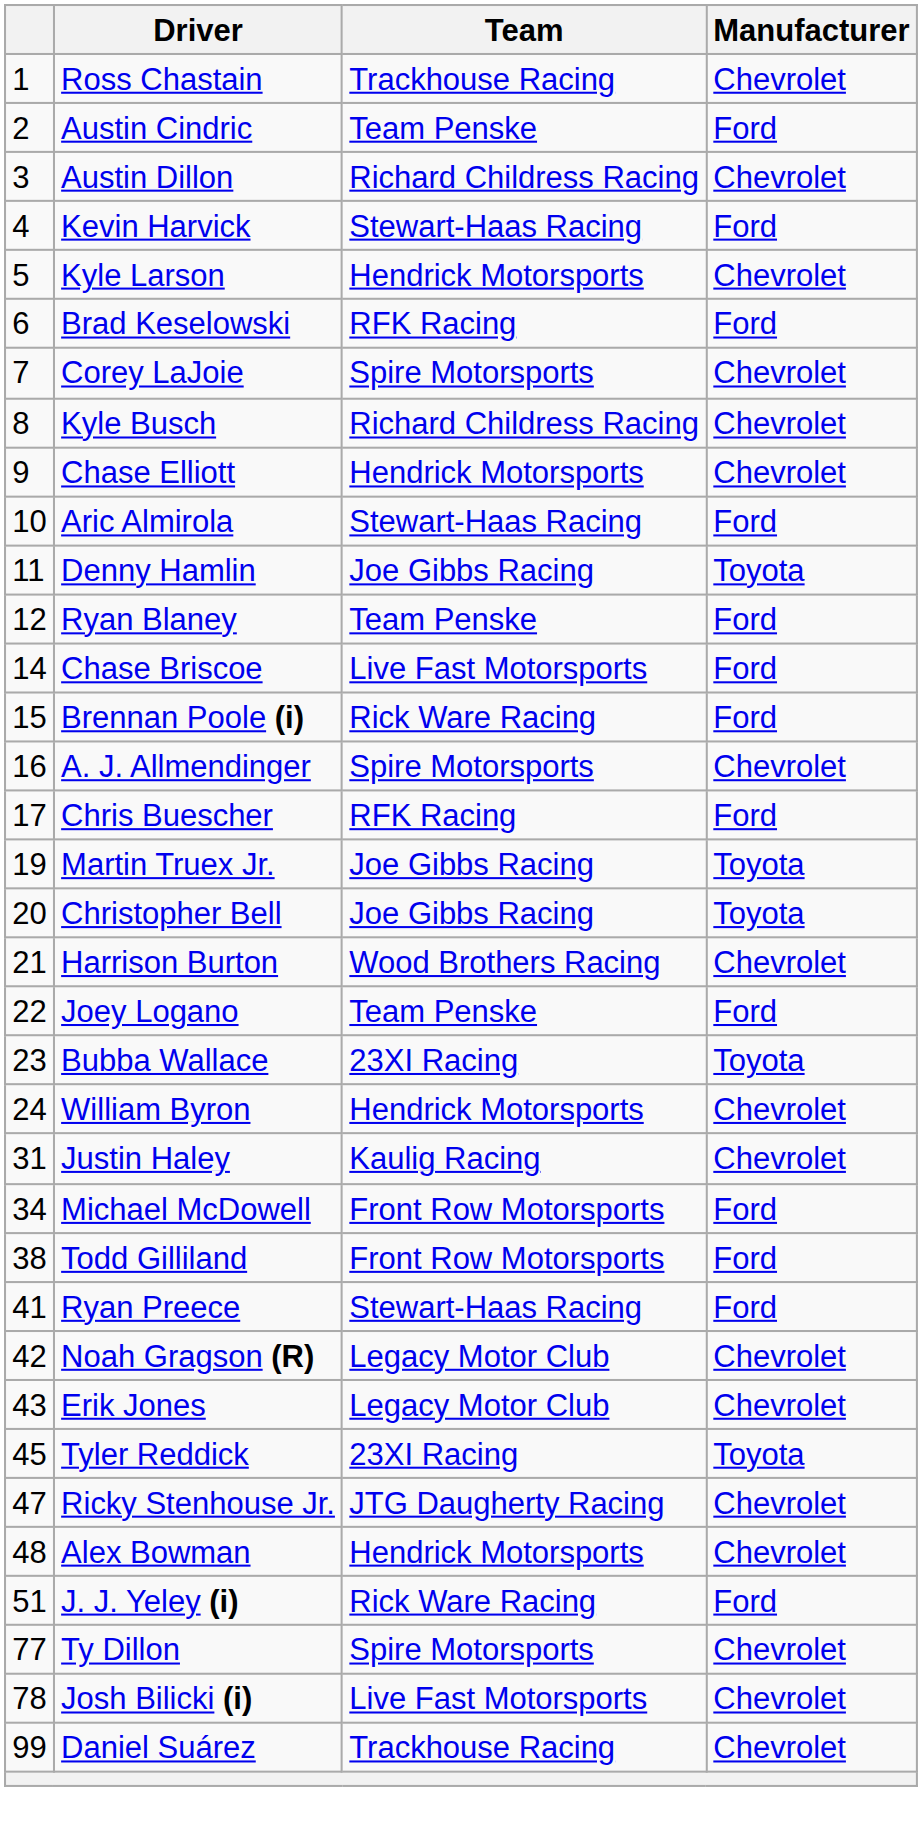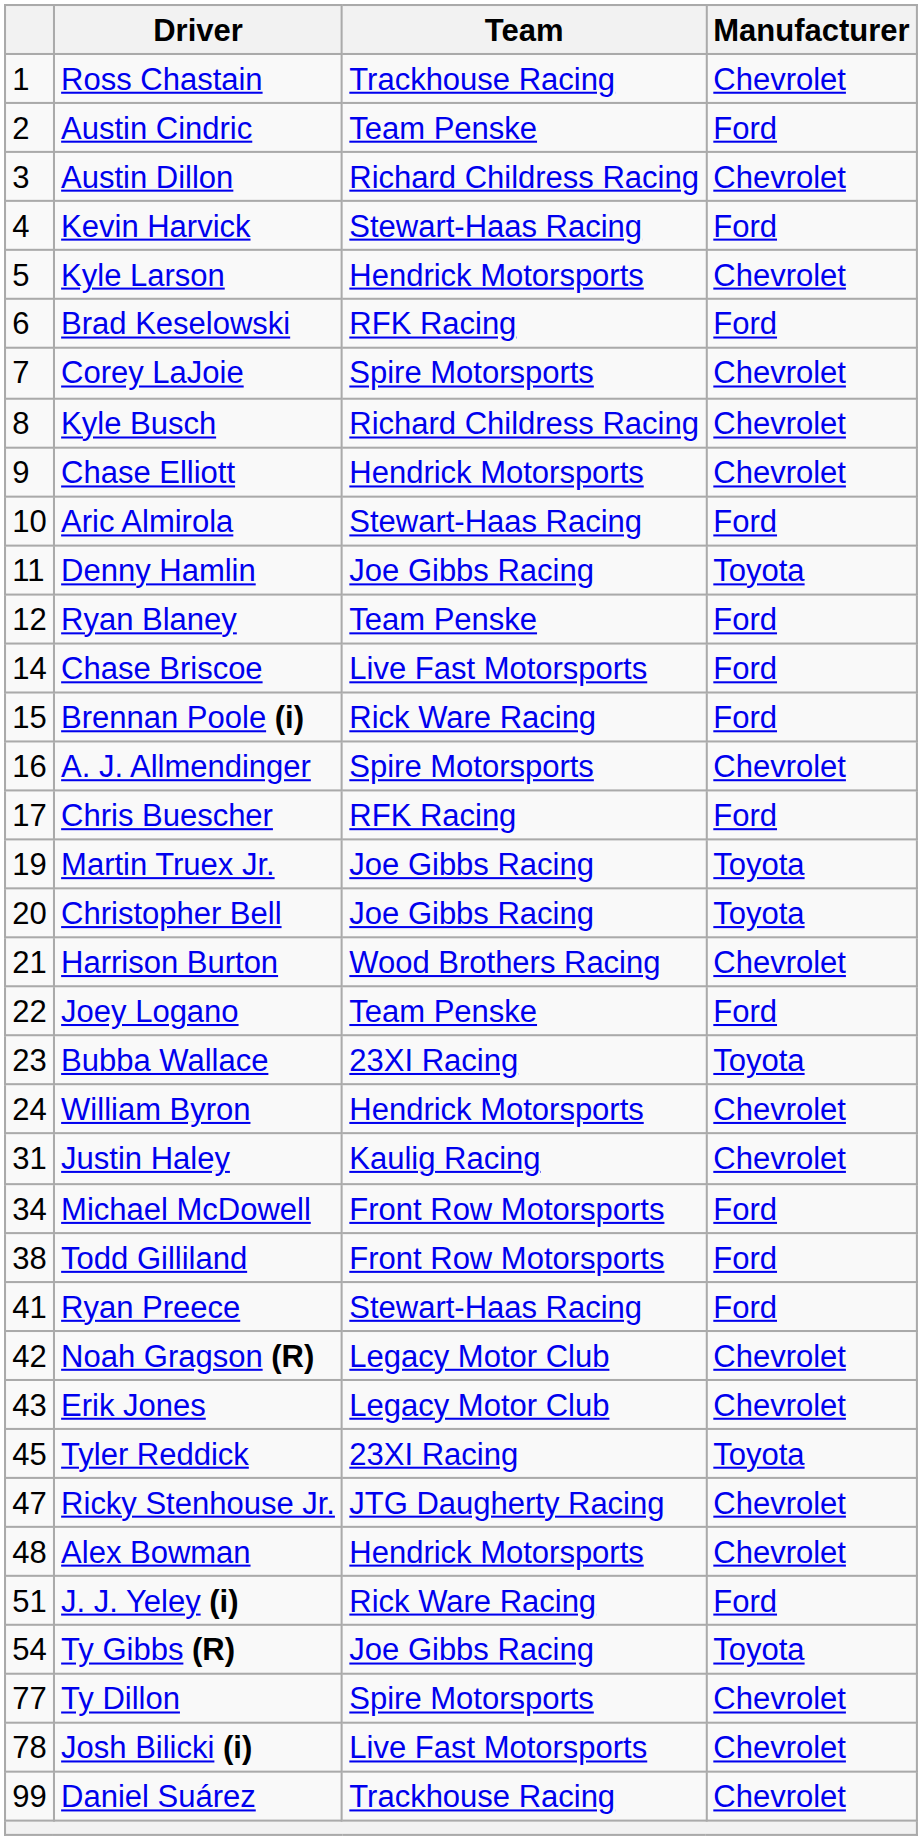+ row: 54 | Ty Gibbs (R) | Joe Gibbs Racing | Toyota
